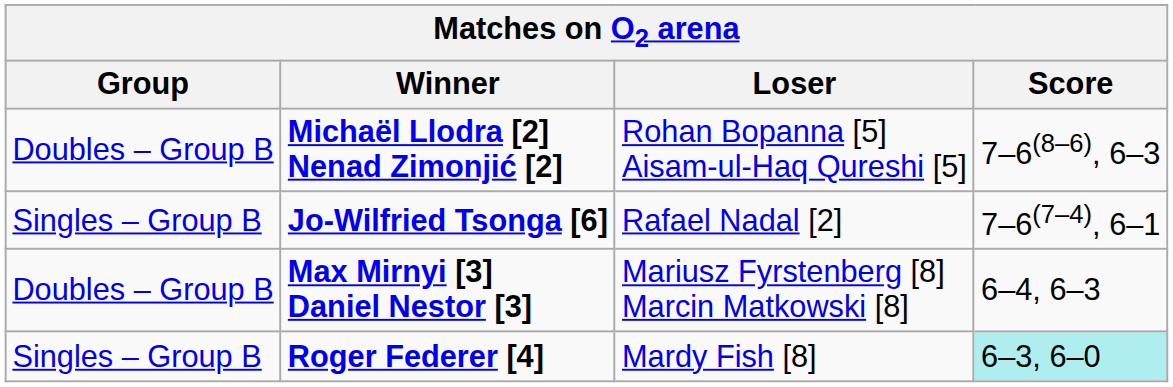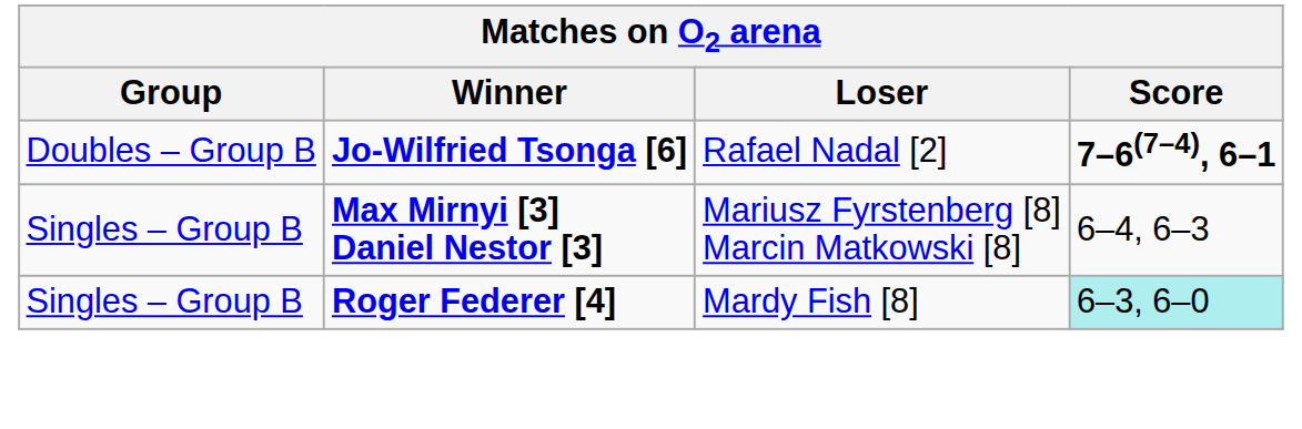- row: Doubles – Group B | Michaël Llodra [2] Nenad Zimonjić [2] | Rohan Bopanna [5] Aisam-ul-Haq Qureshi [5] | 7–6(8–6), 6–3
Jo-Wilfried Tsonga [6] | Group: Singles – Group B -> Doubles – Group B
Jo-Wilfried Tsonga [6] | Score: normal -> bold
Max Mirnyi [3] Daniel Nestor [3] | Group: Doubles – Group B -> Singles – Group B
